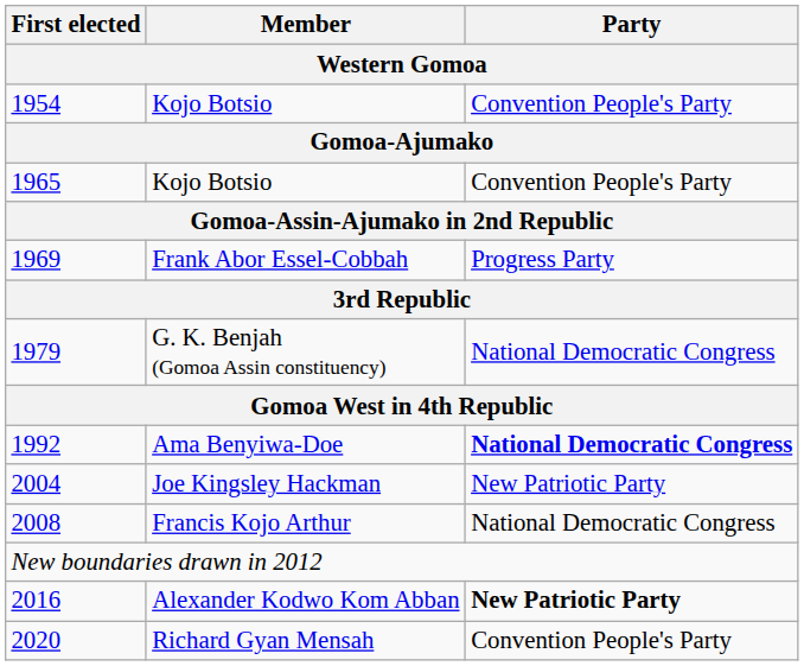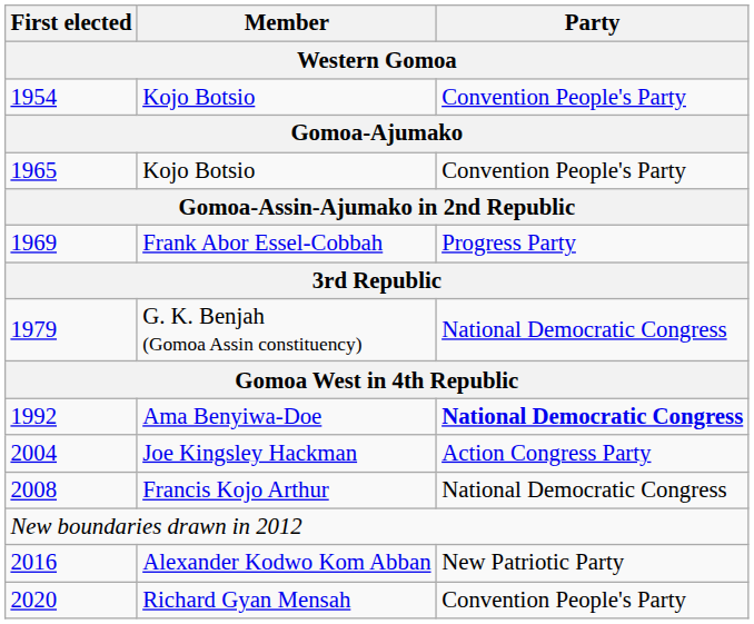Joe Kingsley Hackman | Party: New Patriotic Party -> Action Congress Party
Alexander Kodwo Kom Abban | Party: bold -> normal
